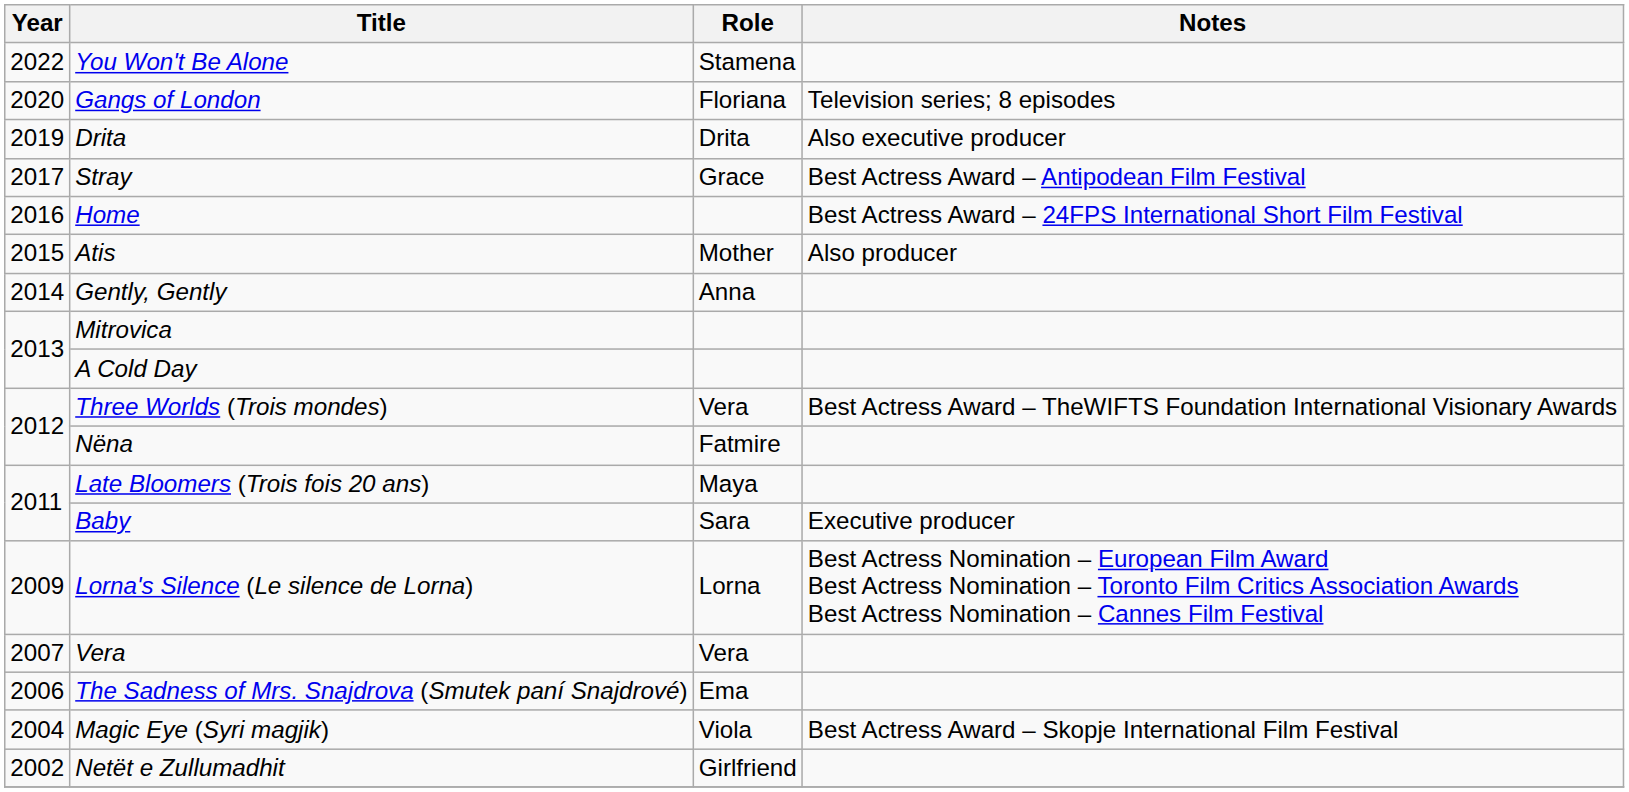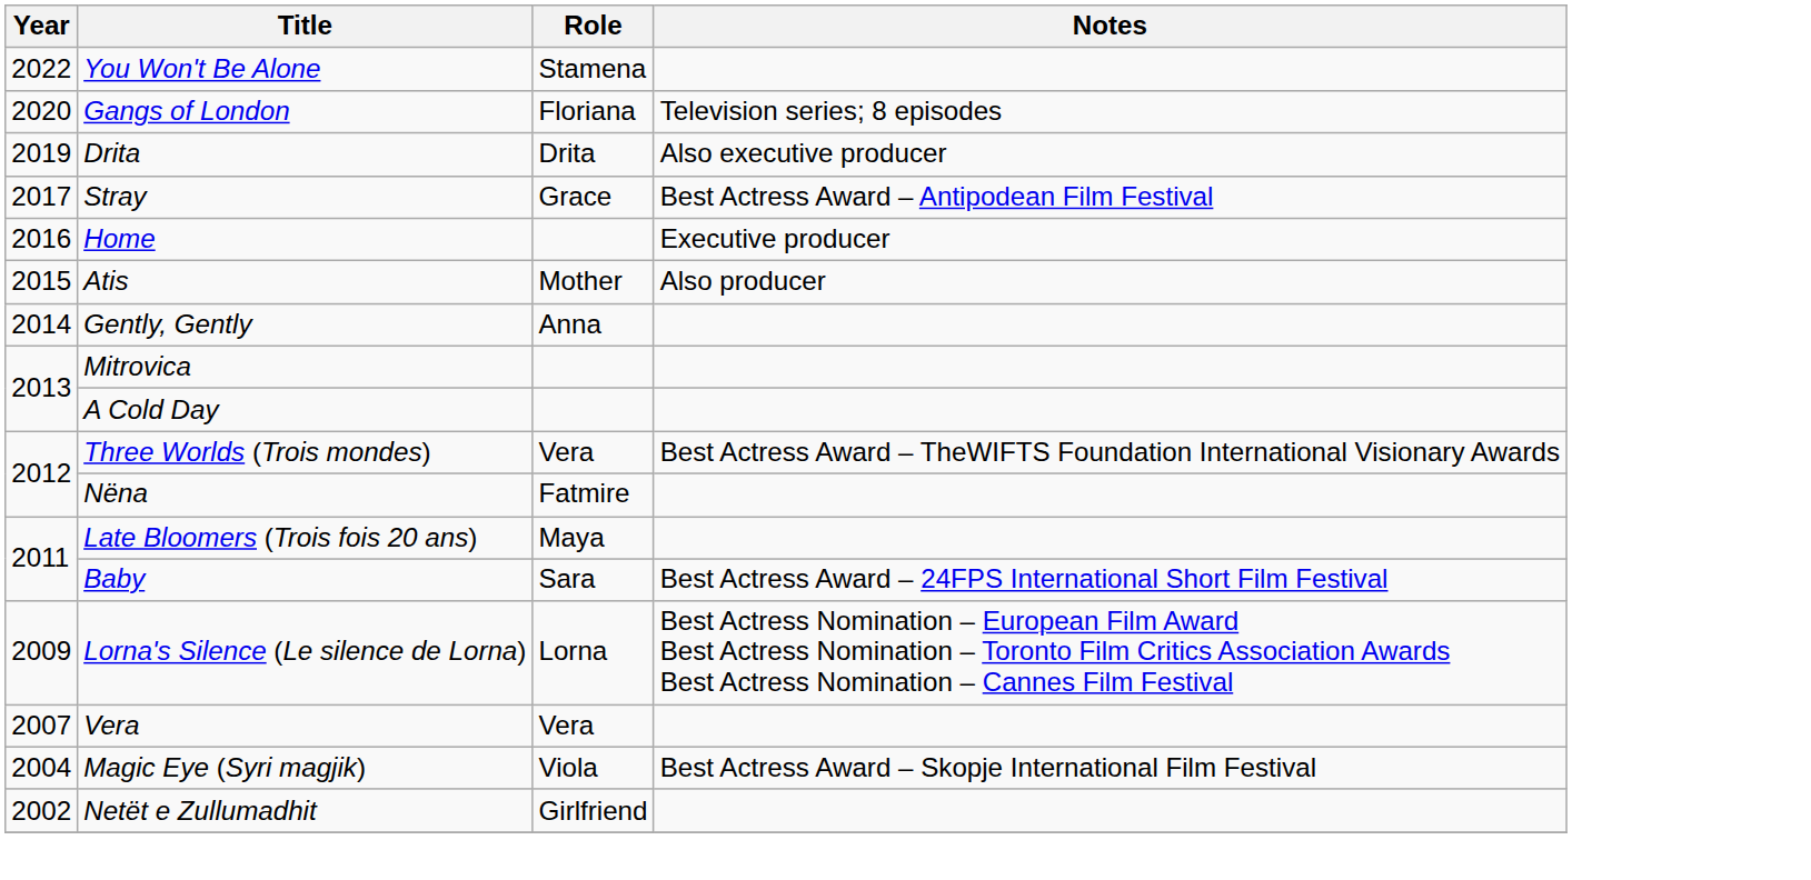Home | Notes: Best Actress Award – 24FPS International Short Film Festival -> Executive producer
Baby | Notes: Executive producer -> Best Actress Award – 24FPS International Short Film Festival
- row: 2006 | The Sadness of Mrs. Snajdrova (Smutek paní Snajdrové) | Ema
